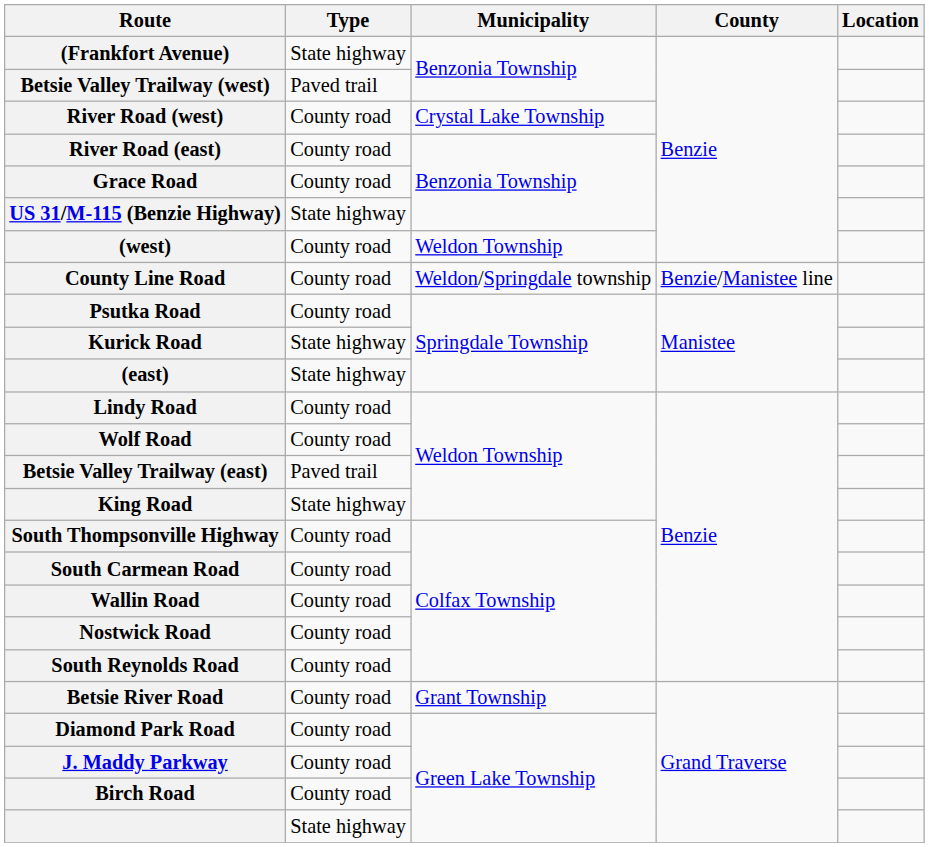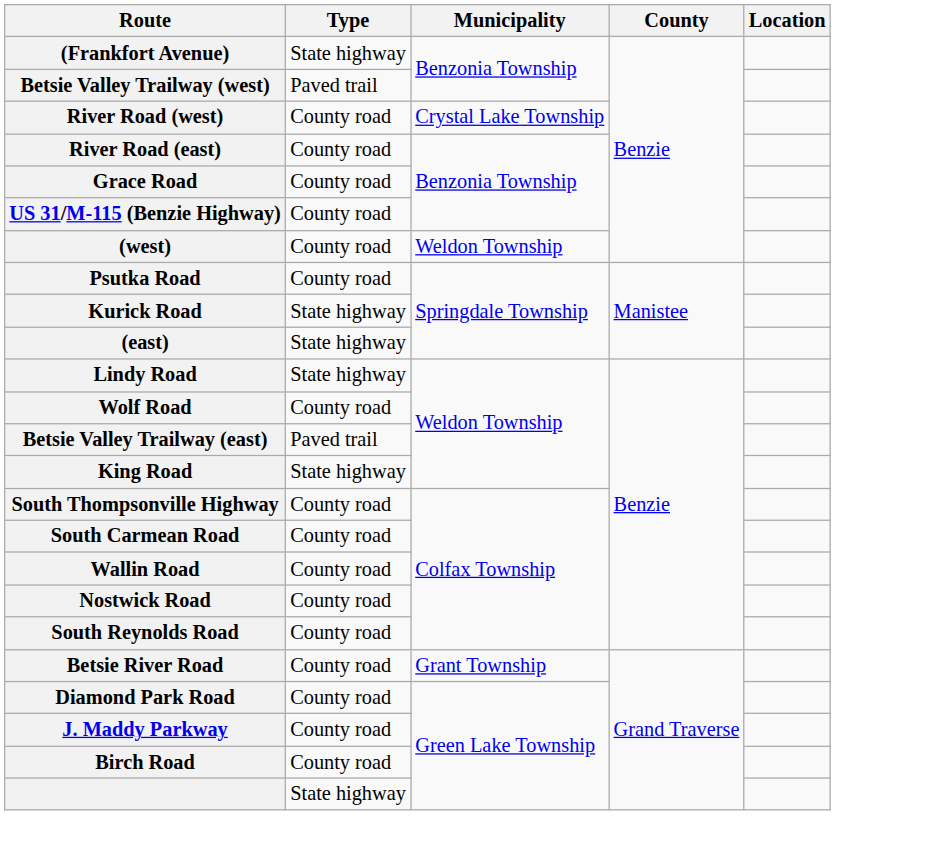US 31/M-115 (Benzie Highway) | Type: State highway -> County road
- row: County Line Road | County road | Weldon/Springdale township | Benzie/Manistee line
Lindy Road | Type: County road -> State highway
